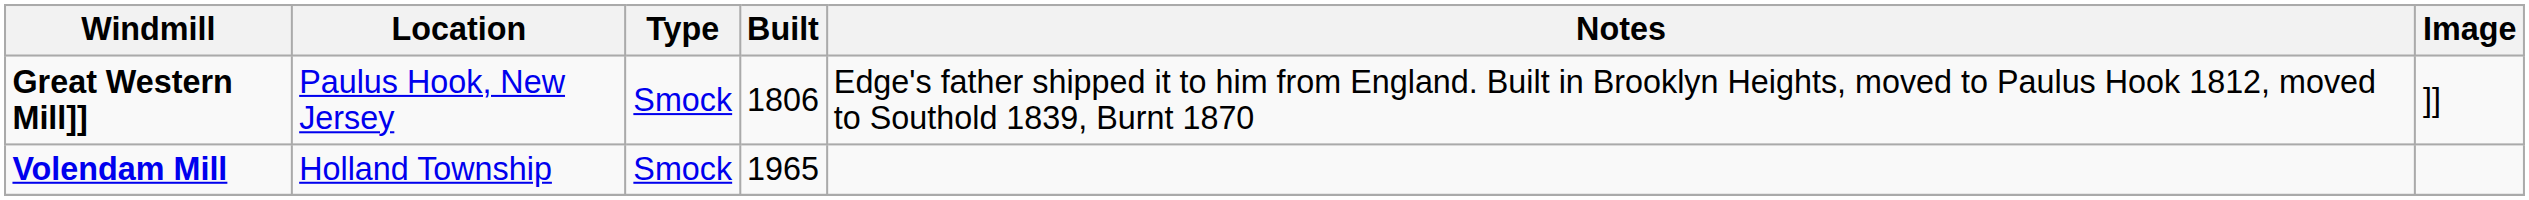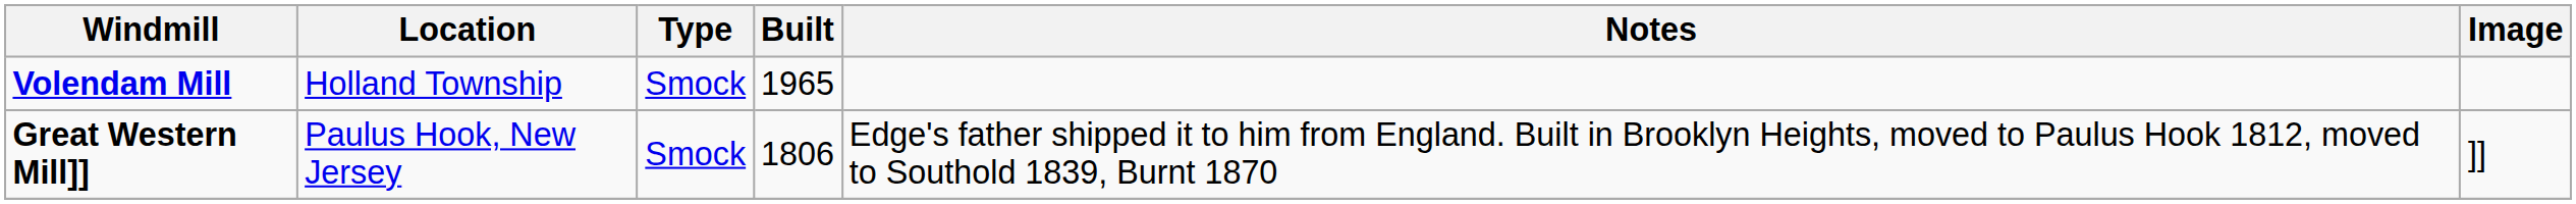rows swapped: Volendam Mill <-> Great Western Mill]]
